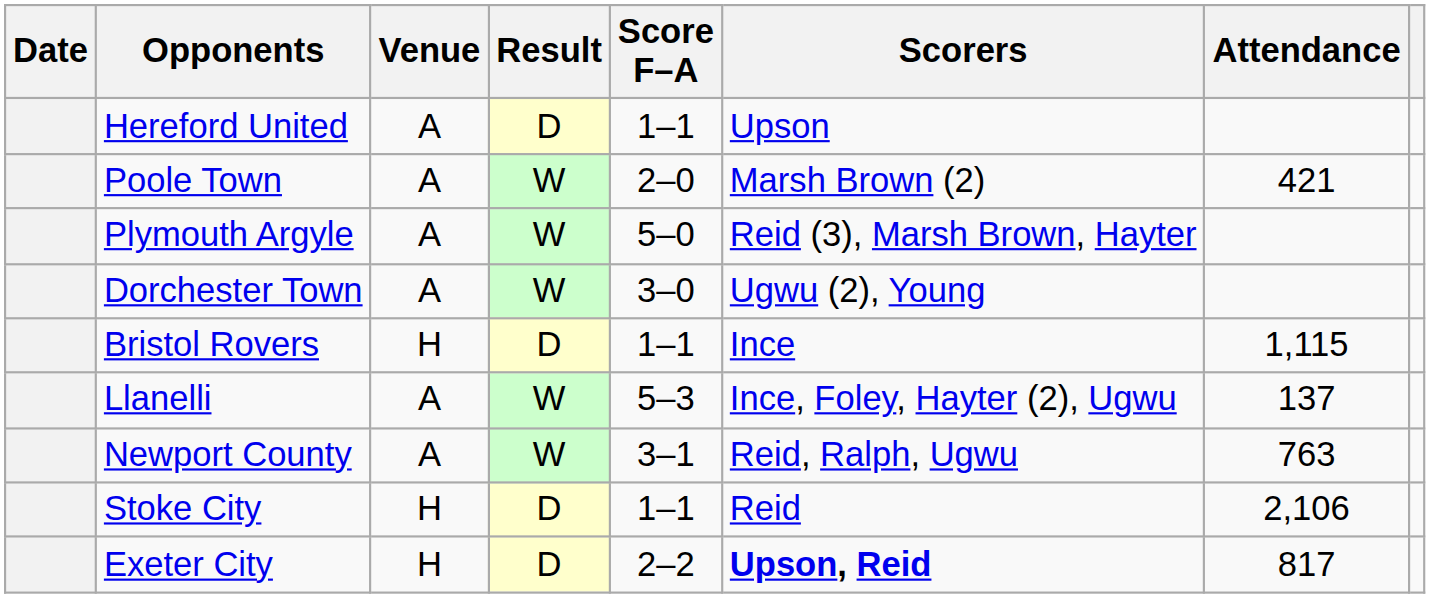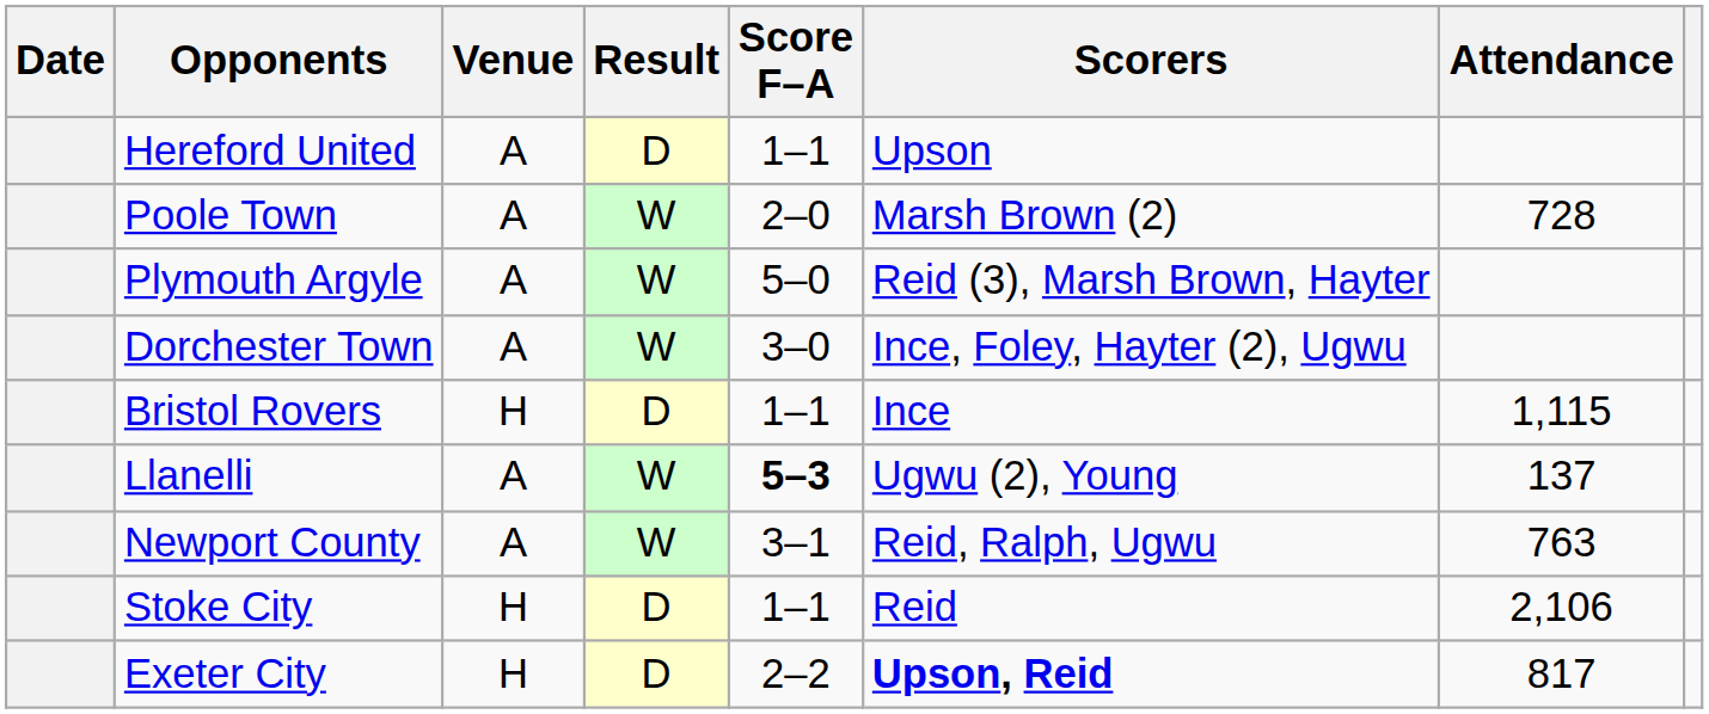Poole Town | Attendance: 421 -> 728
Dorchester Town | Scorers: Ugwu (2), Young -> Ince, Foley, Hayter (2), Ugwu
Llanelli | Score F–A: normal -> bold
Llanelli | Scorers: Ince, Foley, Hayter (2), Ugwu -> Ugwu (2), Young
